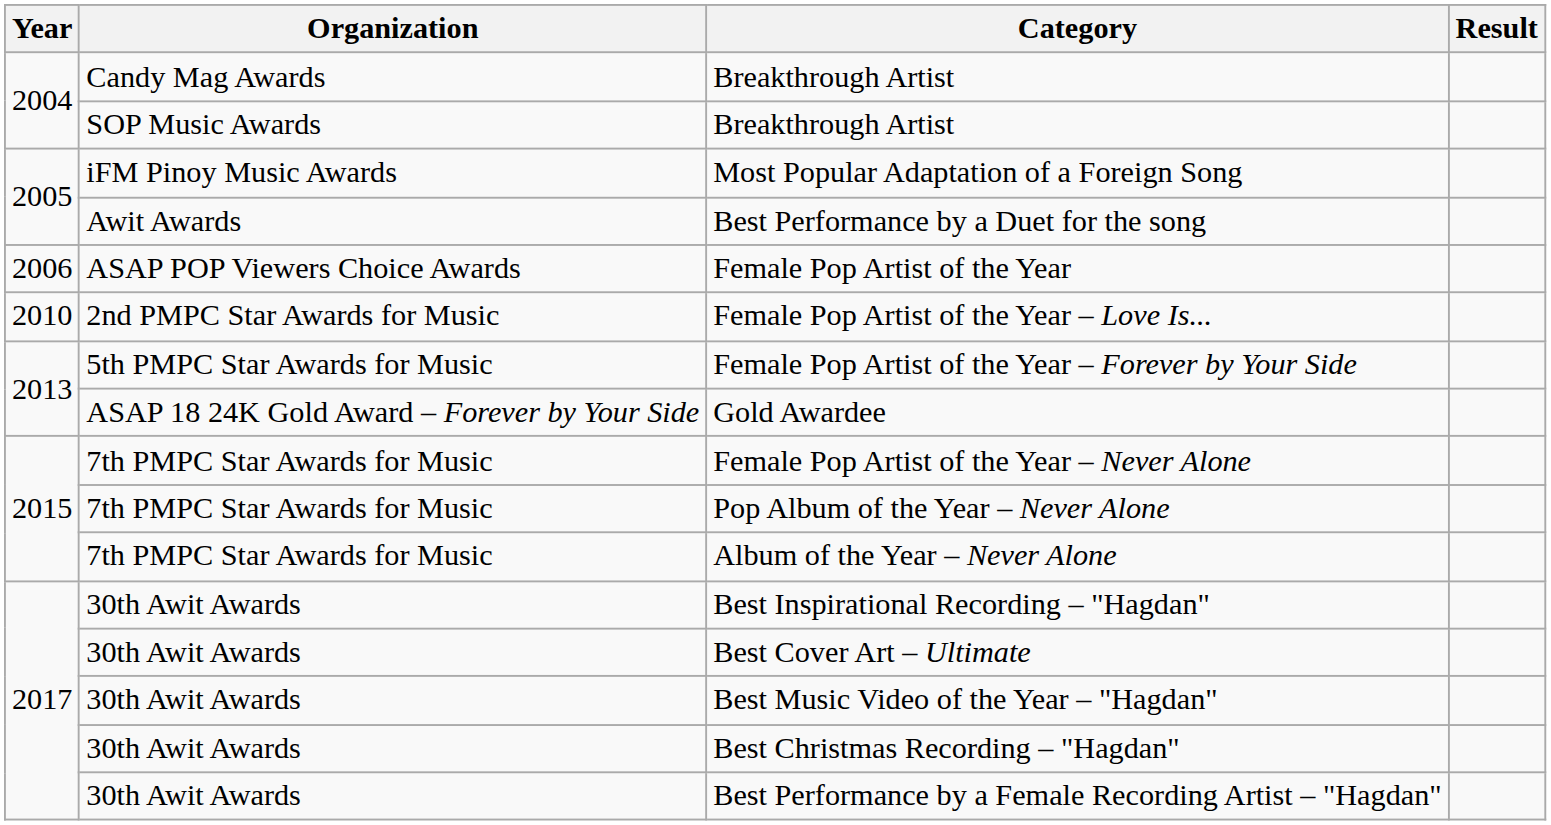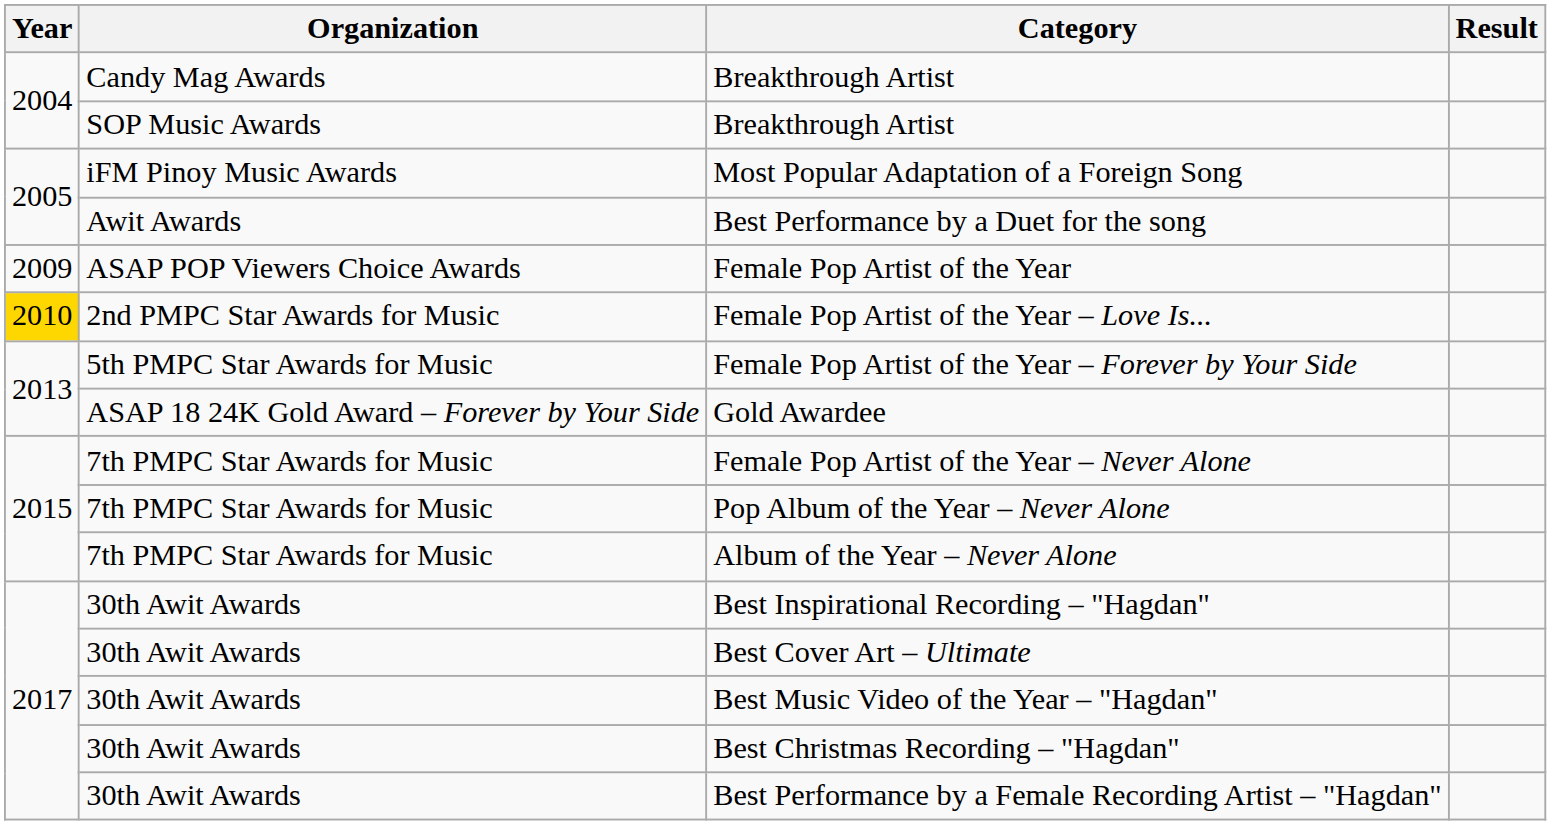Female Pop Artist of the Year | Year: 2006 -> 2009
Female Pop Artist of the Year – Love Is... | Year: no background -> gold background
